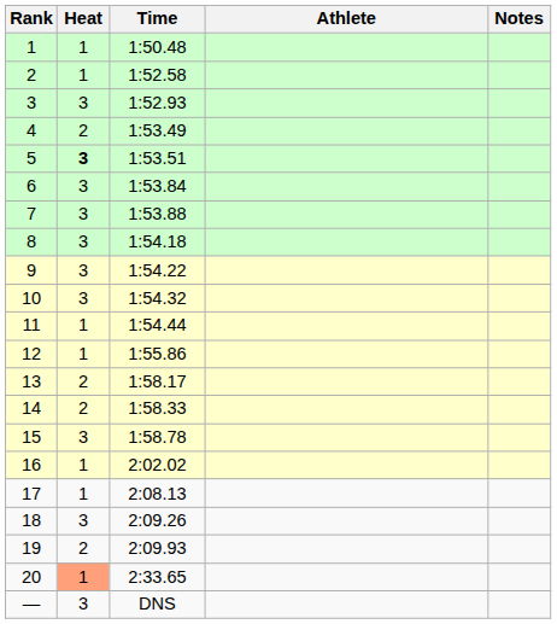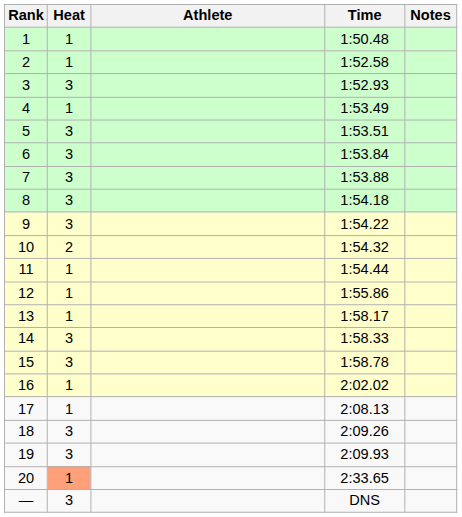columns swapped: Athlete <-> Time
4 | Heat: 2 -> 1
5 | Heat: bold -> normal
10 | Heat: 3 -> 2
13 | Heat: 2 -> 1
14 | Heat: 2 -> 3
19 | Heat: 2 -> 3
